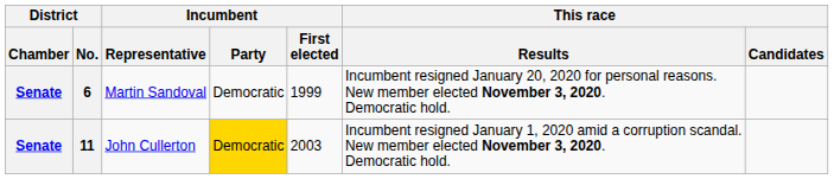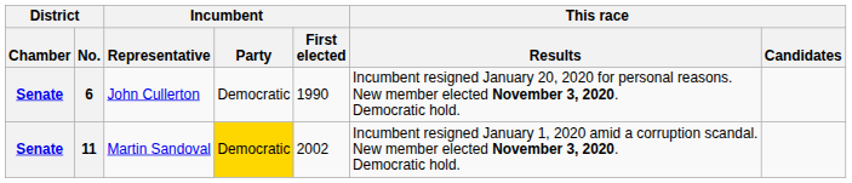6 | Incumbent / Representative: Martin Sandoval -> John Cullerton
6 | Incumbent / First elected: 1999 -> 1990
11 | Incumbent / Representative: John Cullerton -> Martin Sandoval
11 | Incumbent / First elected: 2003 -> 2002
